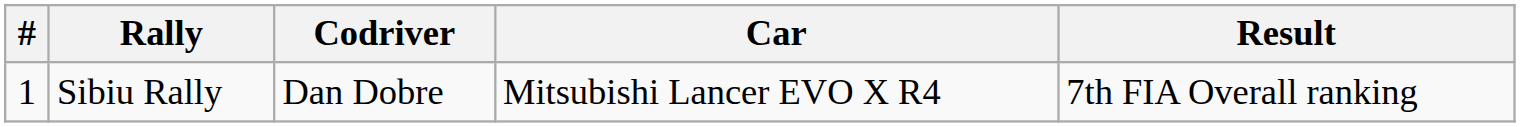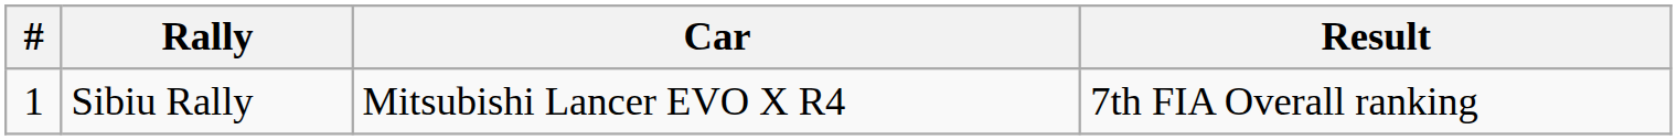- column: Codriver | Dan Dobre
